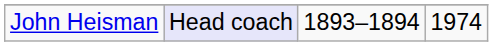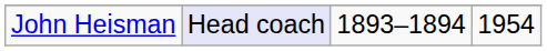John Heisman | column 4: 1974 -> 1954
